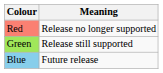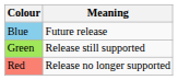rows swapped: Red <-> Blue
